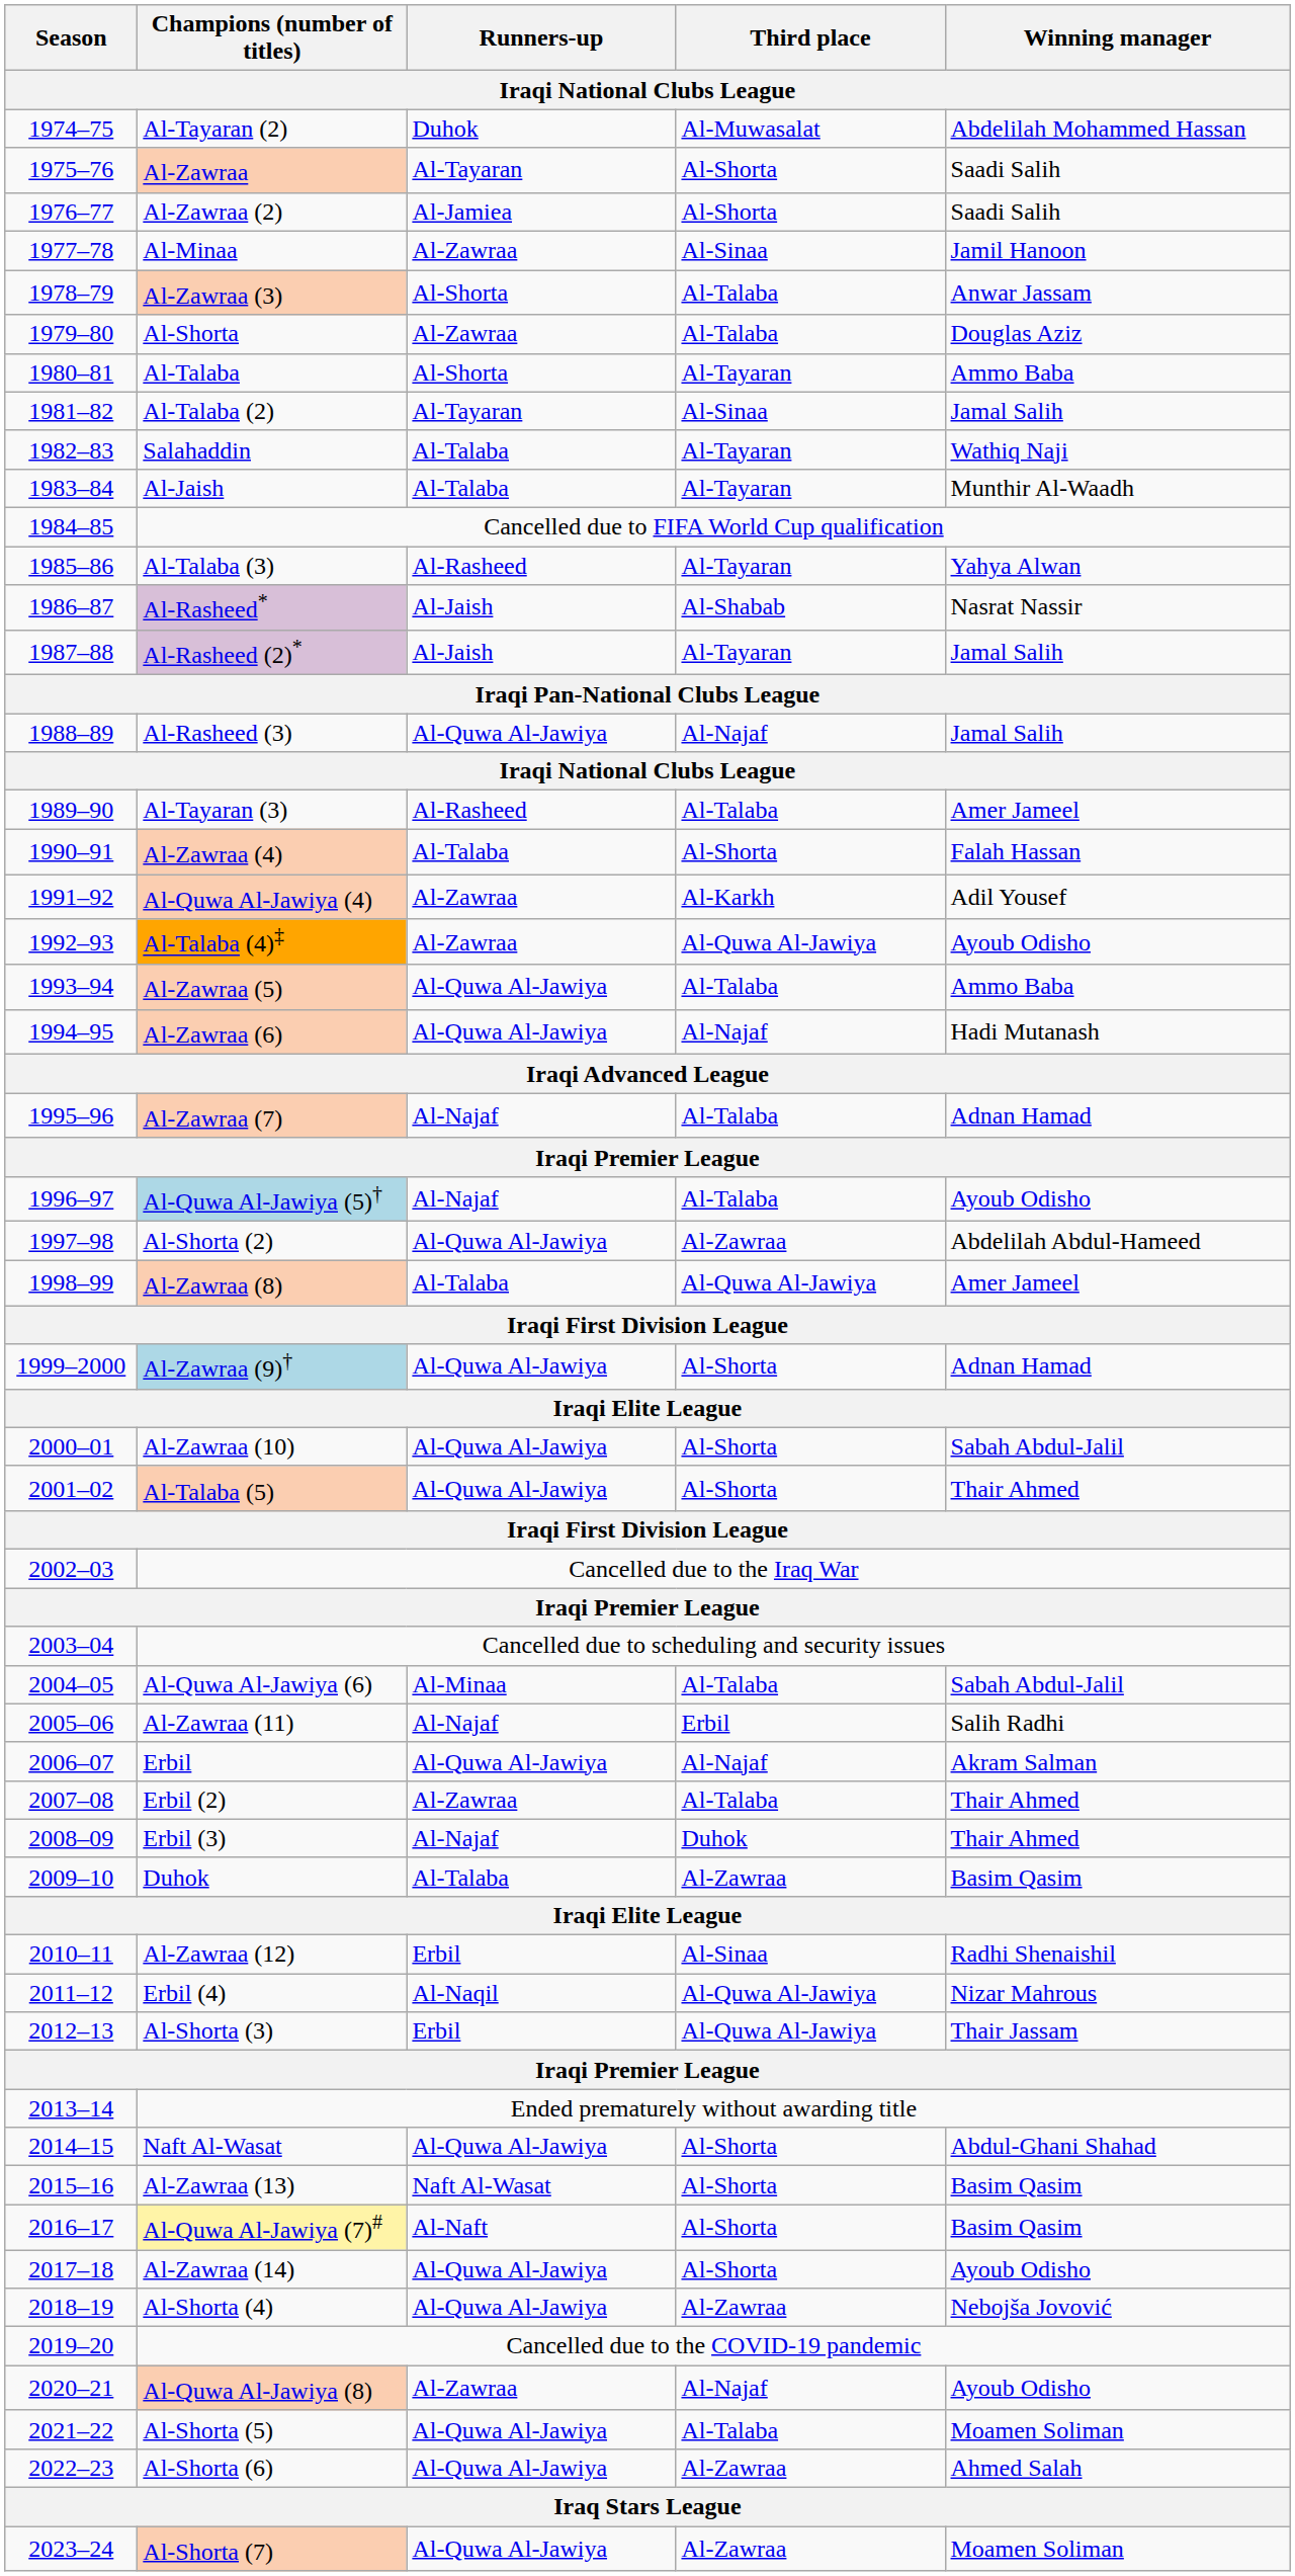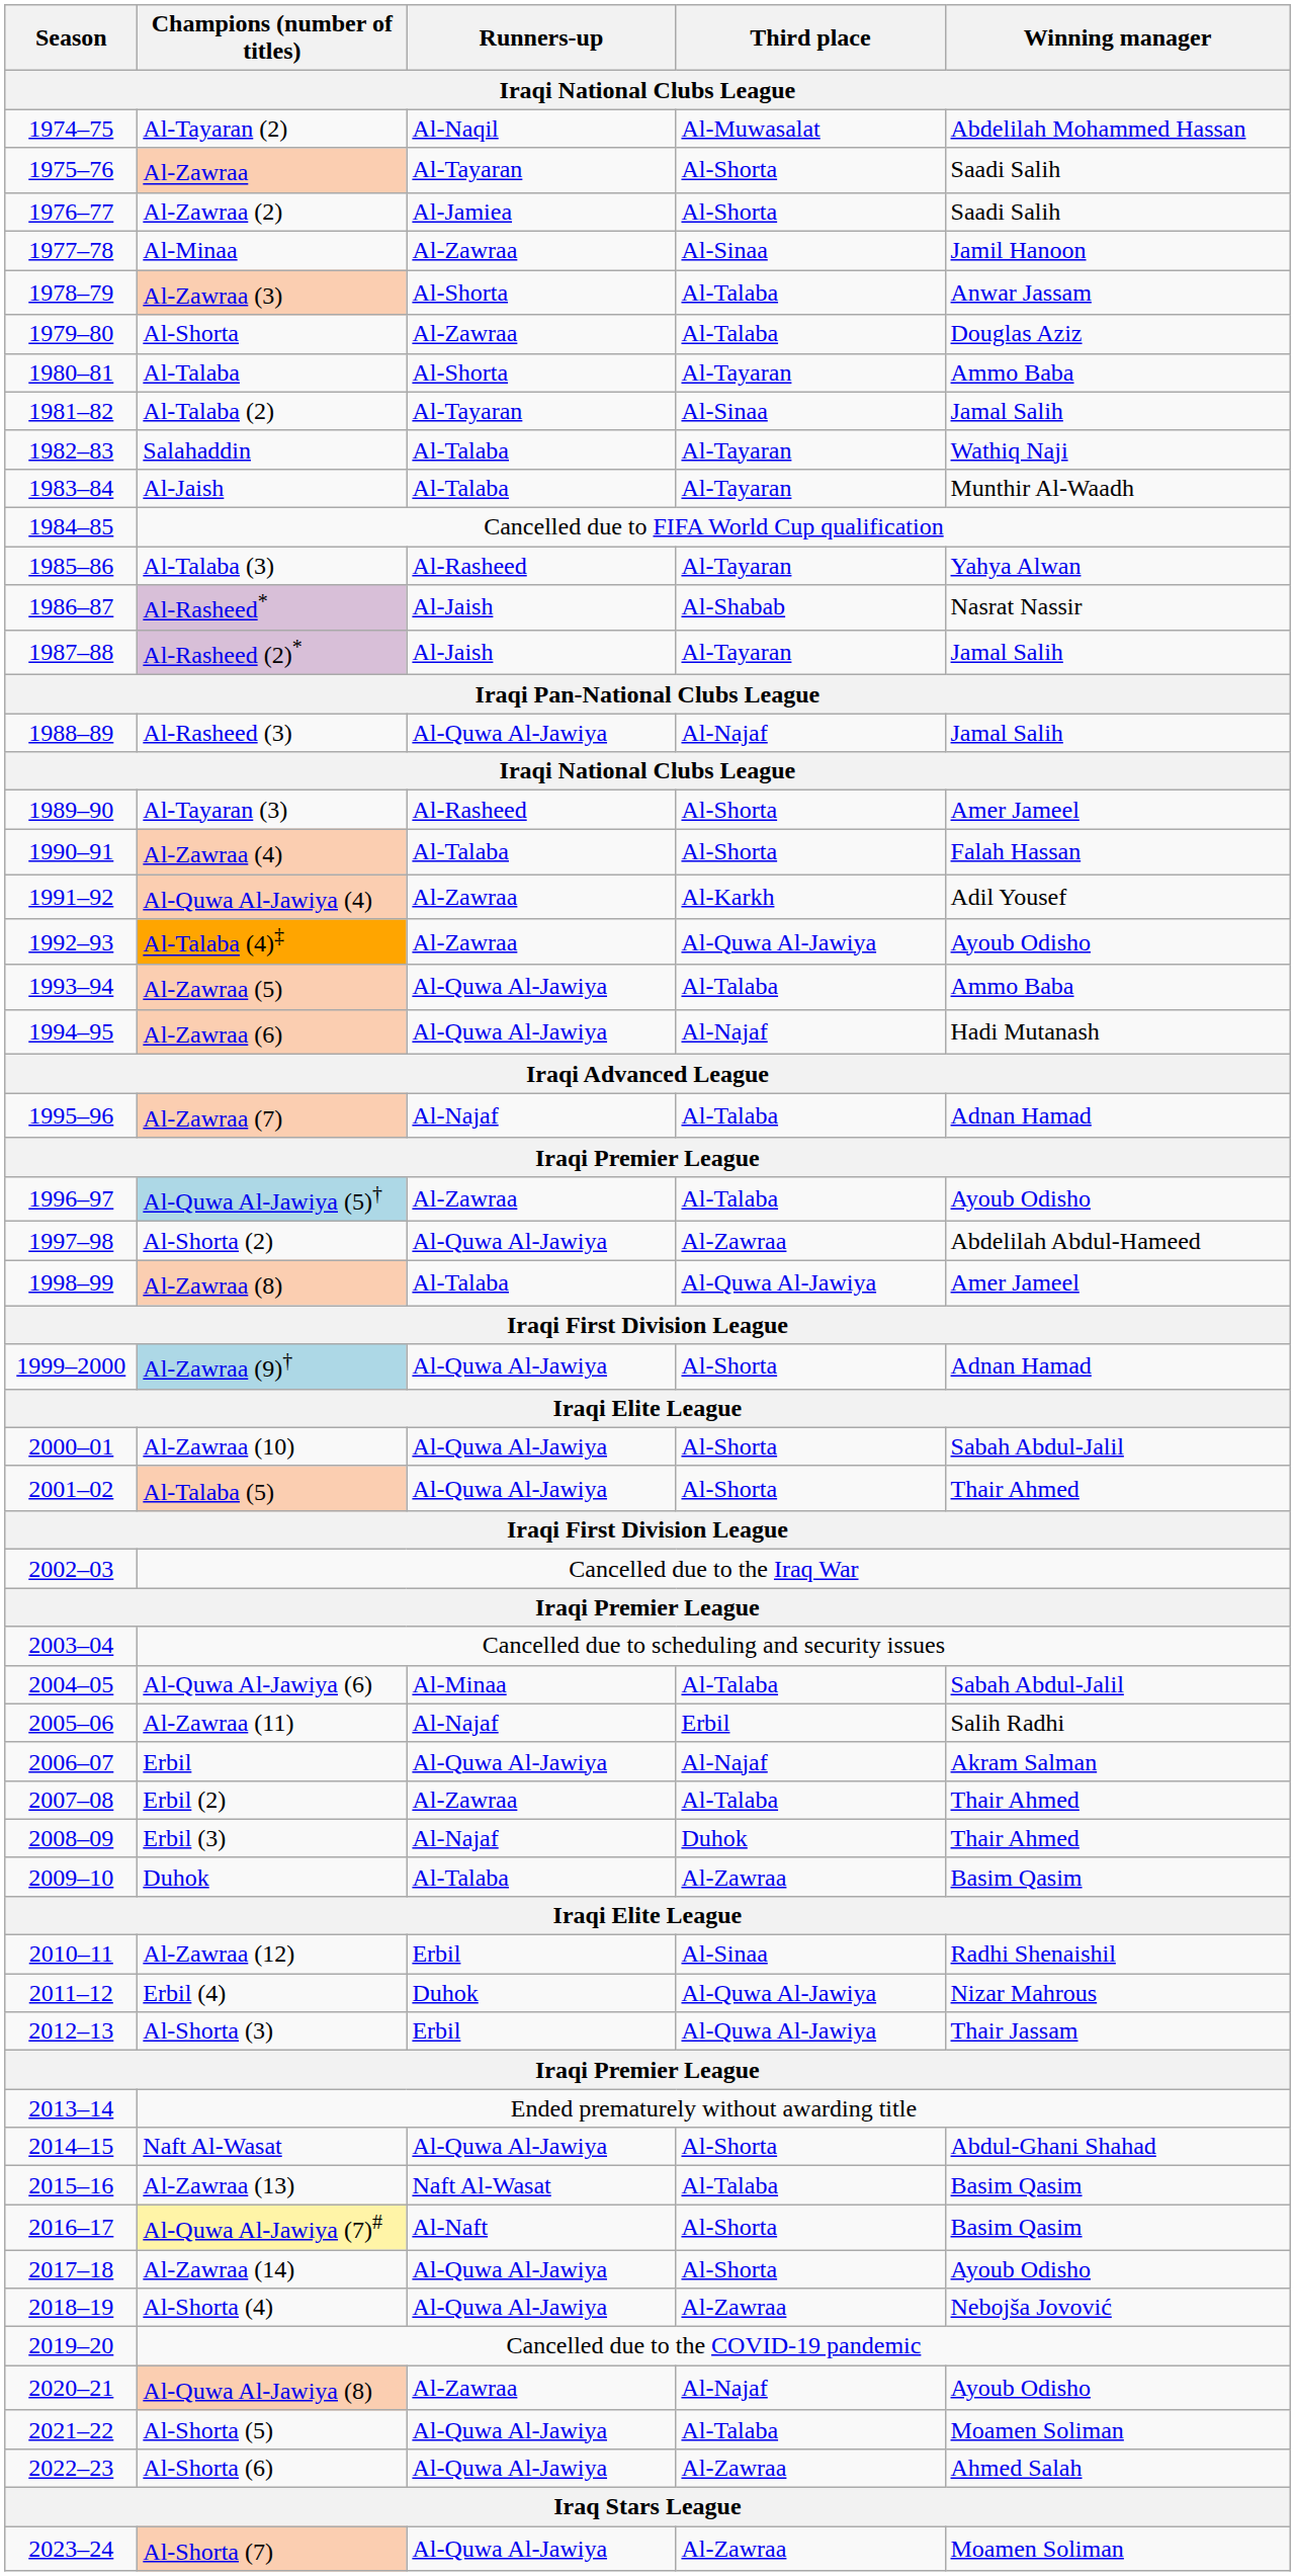Al-Tayaran (2) | Runners-up / Iraqi National Clubs League: Duhok -> Al-Naqil
Al-Tayaran (3) | Third place / Iraqi National Clubs League: Al-Talaba -> Al-Shorta
Al-Quwa Al-Jawiya (5)† | Runners-up / Iraqi National Clubs League: Al-Najaf -> Al-Zawraa
Erbil (4) | Runners-up / Iraqi National Clubs League: Al-Naqil -> Duhok
Al-Zawraa (13) | Third place / Iraqi National Clubs League: Al-Shorta -> Al-Talaba
